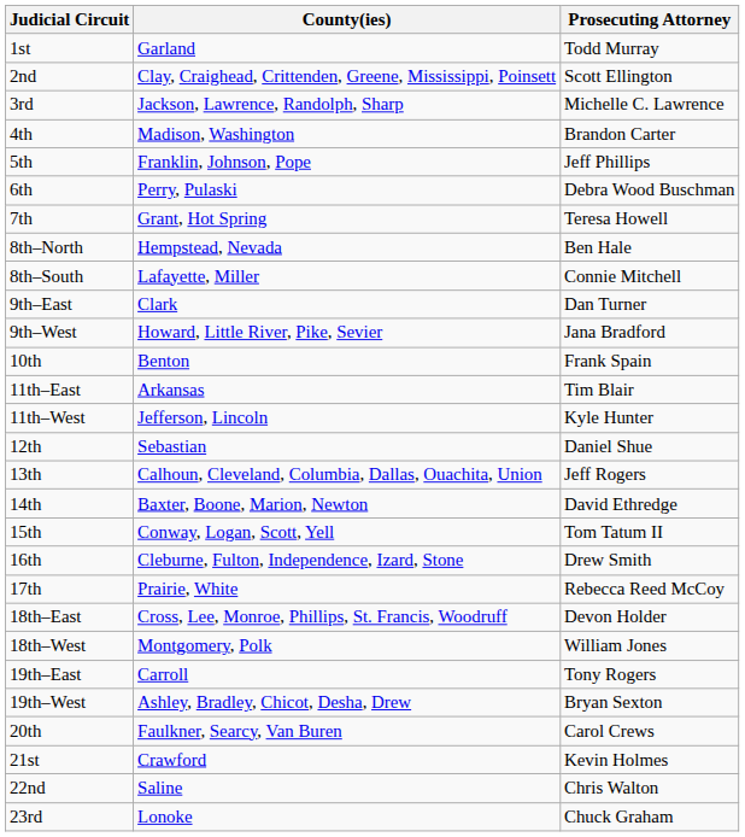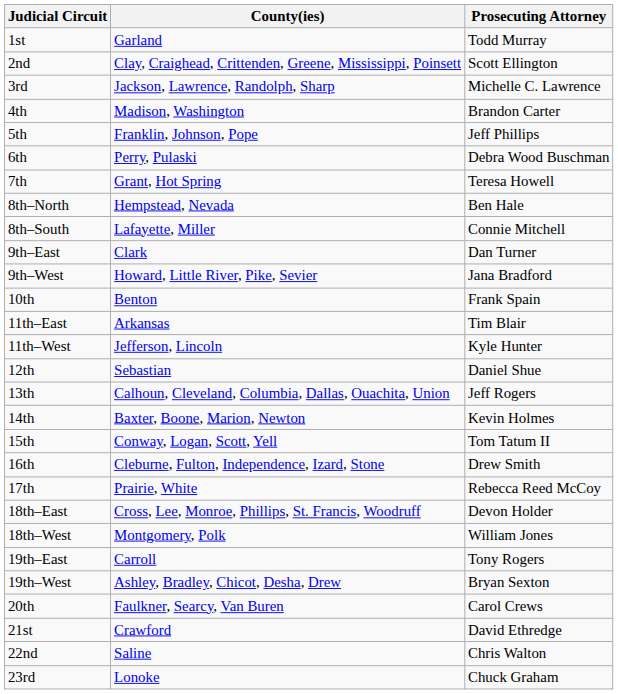14th | Prosecuting Attorney: David Ethredge -> Kevin Holmes
21st | Prosecuting Attorney: Kevin Holmes -> David Ethredge
